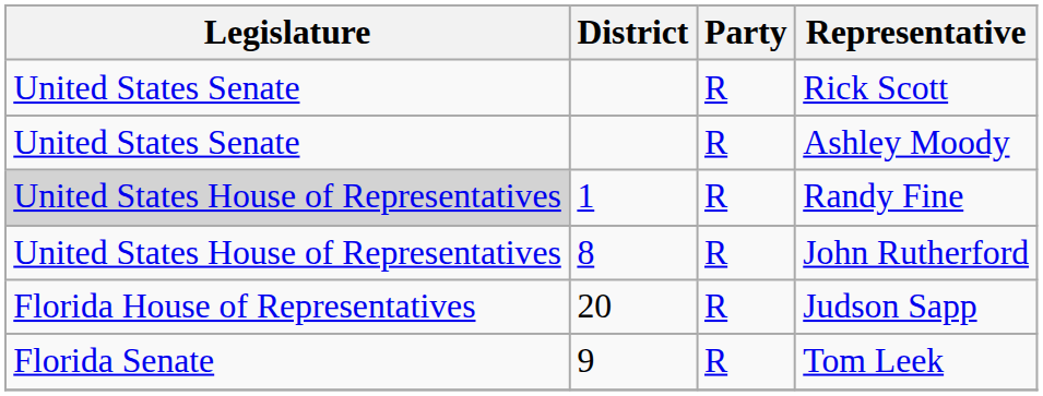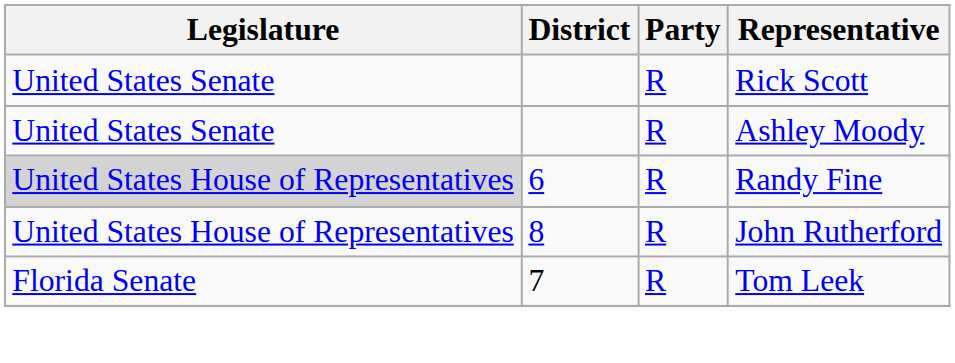Randy Fine | District: 1 -> 6
- row: Florida House of Representatives | 20 | R | Judson Sapp
Tom Leek | District: 9 -> 7
